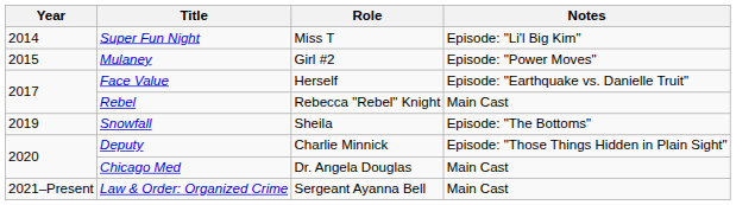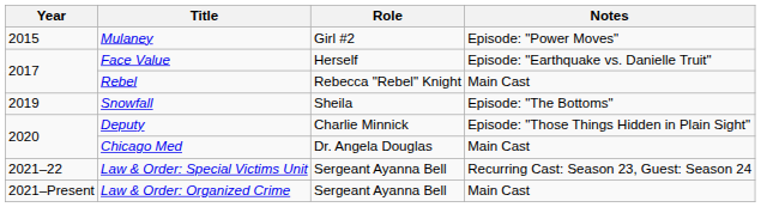- row: 2014 | Super Fun Night | Miss T | Episode: "Li'l Big Kim"
+ row: 2021–22 | Law & Order: Special Victims Unit | Sergeant Ayanna Bell | Recurring Cast: Season 23, Guest: Season 24
